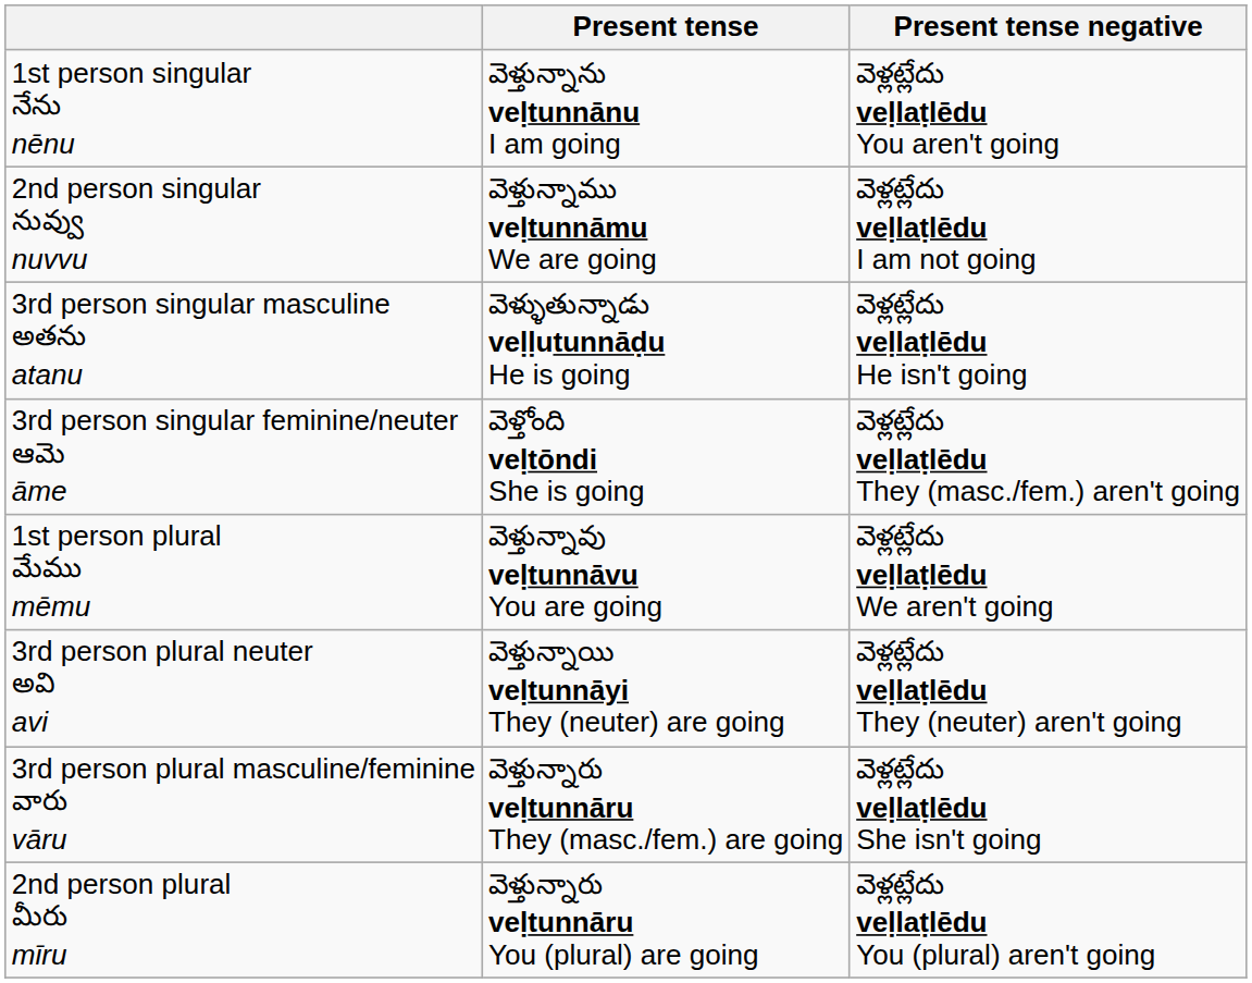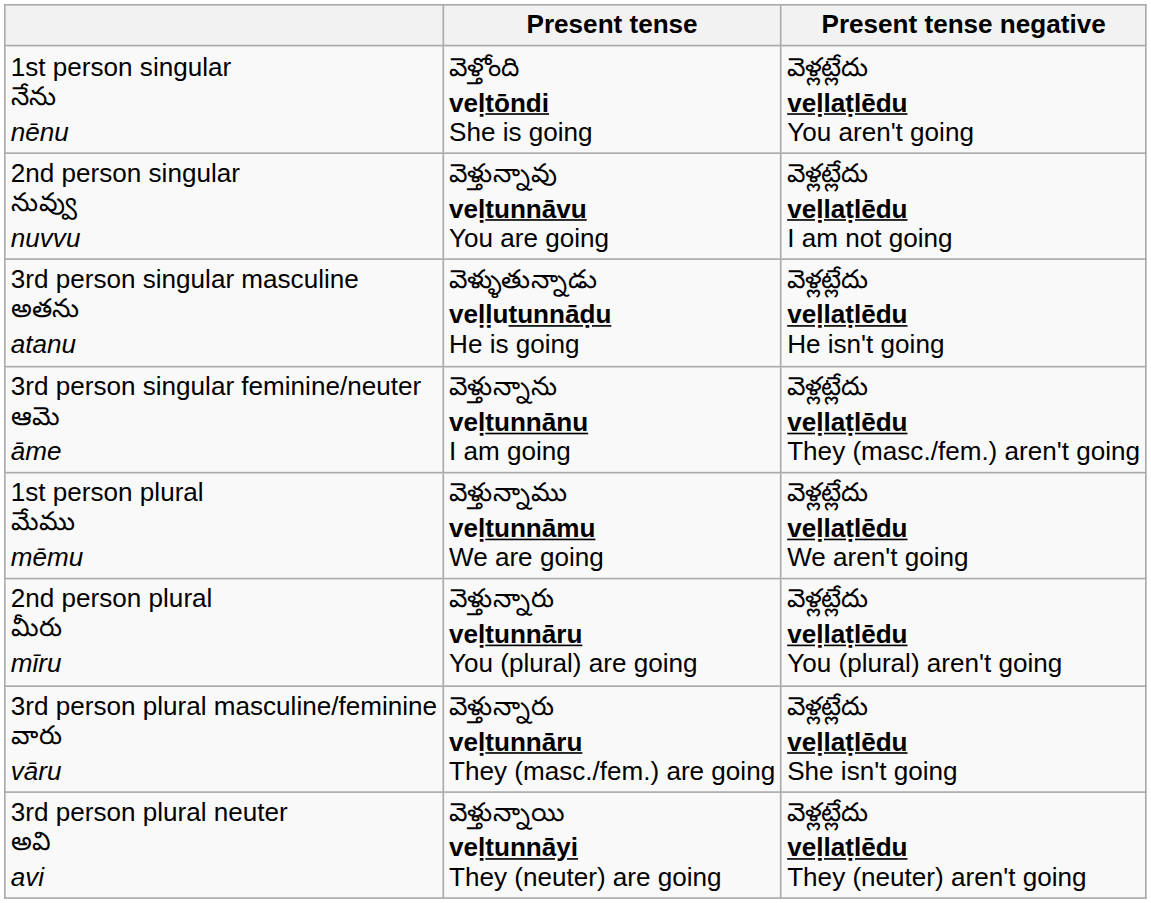1st person singular నేను nēnu | Present tense: వెళ్తున్నాను veḷtunnānu I am going -> వెళ్తోంది veḷtōndi She is going
2nd person singular నువ్వు nuvvu | Present tense: వెళ్తున్నాము veḷtunnāmu We are going -> వెళ్తున్నావు veḷtunnāvu You are going
3rd person singular feminine/neuter ఆమె āme | Present tense: వెళ్తోంది veḷtōndi She is going -> వెళ్తున్నాను veḷtunnānu I am going
1st person plural మేము mēmu | Present tense: వెళ్తున్నావు veḷtunnāvu You are going -> వెళ్తున్నాము veḷtunnāmu We are going
rows swapped: 2nd person plural మీరు mīru <-> 3rd person plural neuter అవి avi
